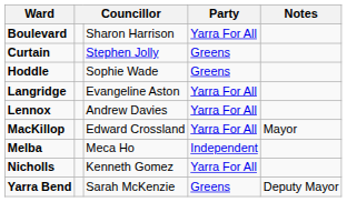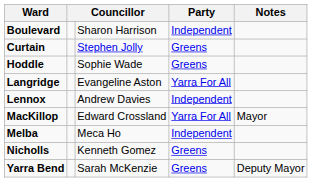Boulevard | Party: Yarra For All -> Independent
Lennox | Party: Yarra For All -> Independent
Nicholls | Party: Yarra For All -> Greens
